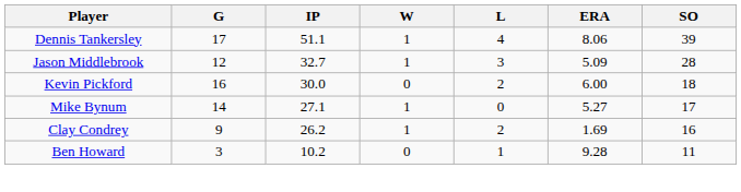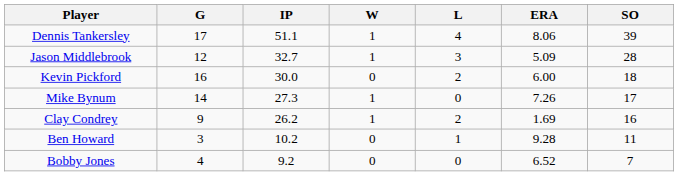Mike Bynum | IP: 27.1 -> 27.3
Mike Bynum | ERA: 5.27 -> 7.26
+ row: Bobby Jones | 4 | 9.2 | 0 | 0 | 6.52 | 7
